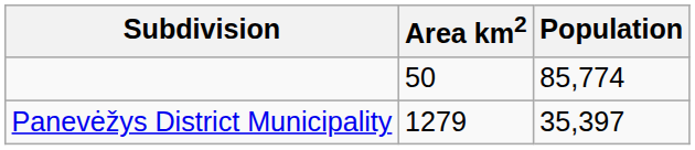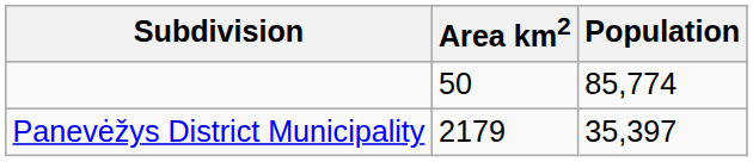Panevėžys District Municipality | Area km2: 1279 -> 2179
